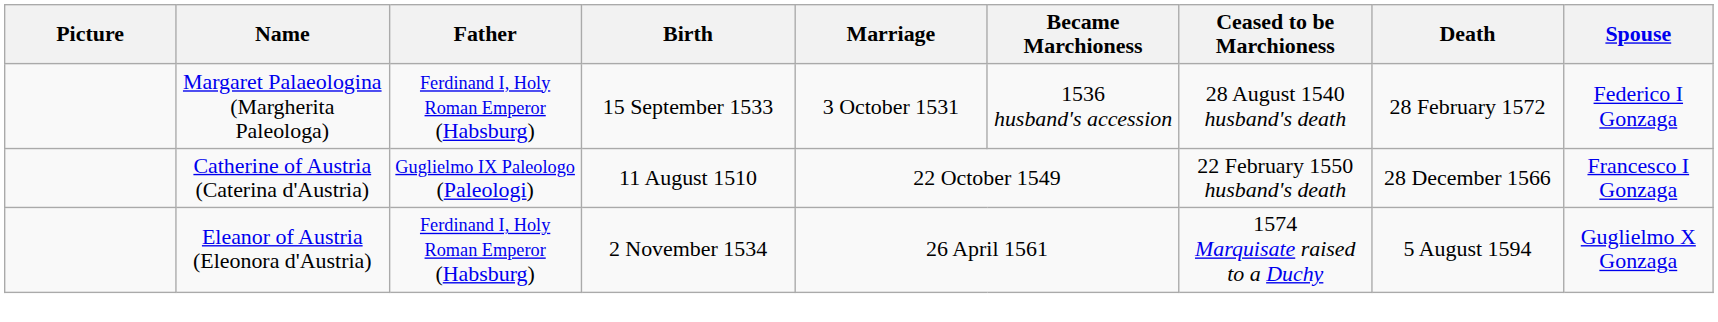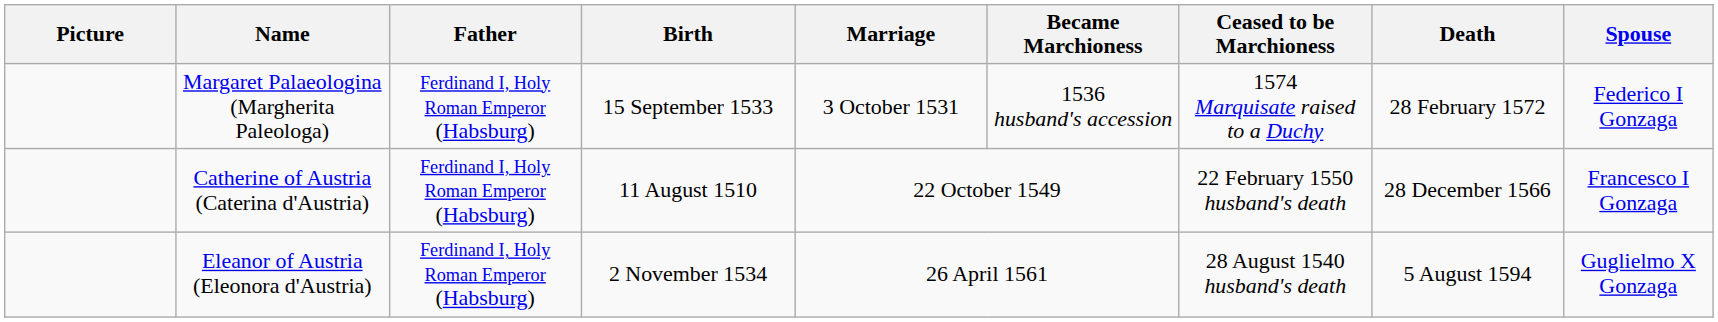Margaret Palaeologina (Margherita Paleologa) | Ceased to be Marchioness: 28 August 1540 husband's death -> 1574 Marquisate raised to a Duchy
Catherine of Austria (Caterina d'Austria) | Father: Guglielmo IX Paleologo (Paleologi) -> Ferdinand I, Holy Roman Emperor (Habsburg)
Eleanor of Austria (Eleonora d'Austria) | Ceased to be Marchioness: 1574 Marquisate raised to a Duchy -> 28 August 1540 husband's death
